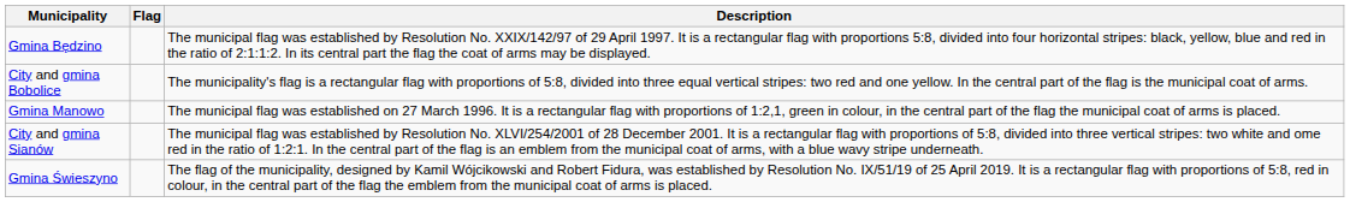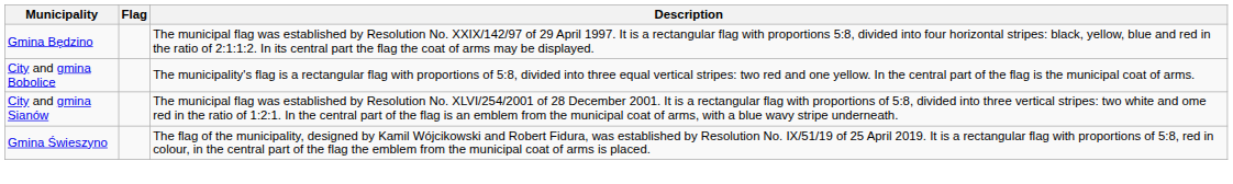- row: Gmina Manowo | The municipal flag was established on 27 March 1996. It is a rectangular flag with proportions of 1:2,1, green in colour, in the central part of the flag the municipal coat of arms is placed.
